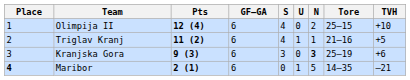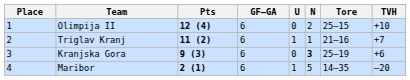- column: S | 4 | 4 | 3 | 0
Triglav Kranj | TVH: +5 -> +7
Maribor | Place: bold -> normal
Maribor | TVH: –21 -> –20
